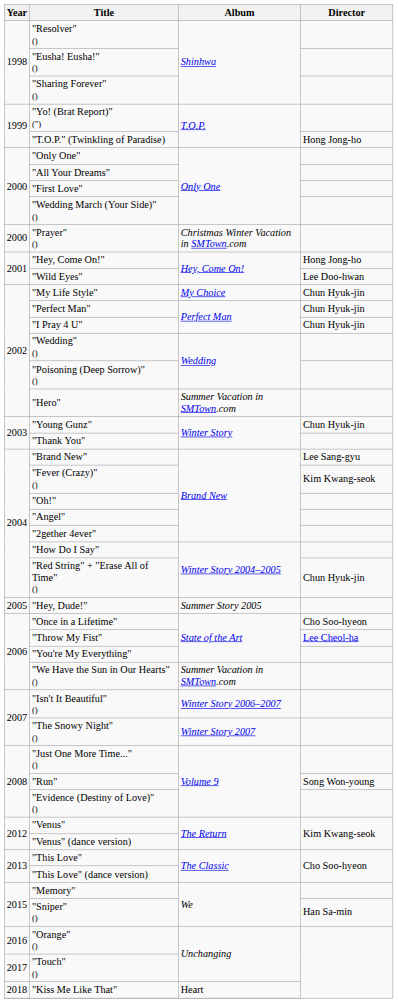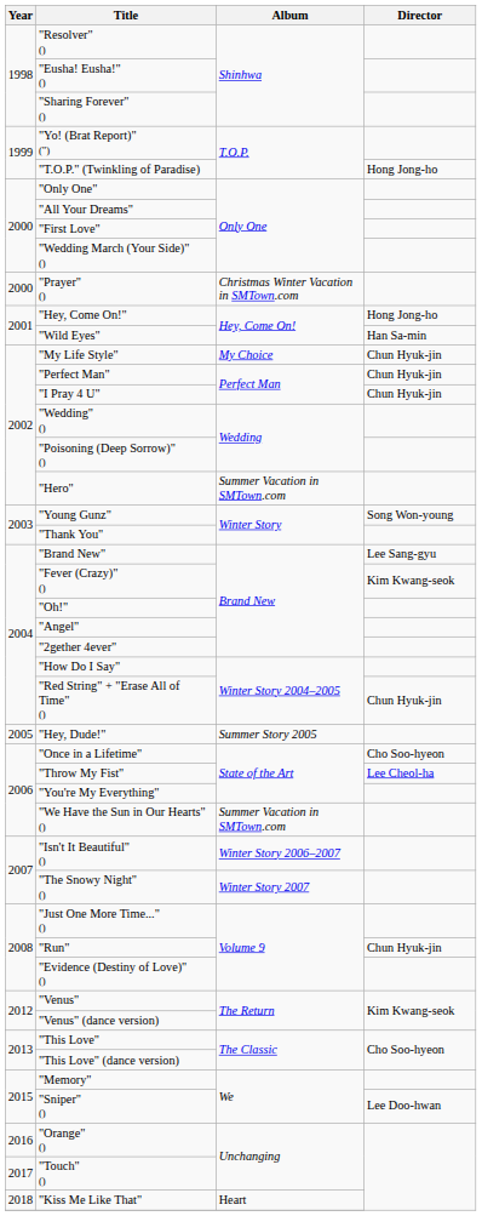"Wild Eyes" | Director: Lee Doo-hwan -> Han Sa-min
"Young Gunz" | Director: Chun Hyuk-jin -> Song Won-young
"Run" | Director: Song Won-young -> Chun Hyuk-jin
"Sniper" () | Director: Han Sa-min -> Lee Doo-hwan
